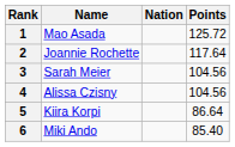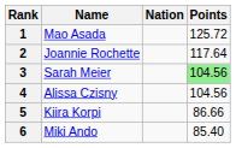3 | Points: no background -> lightgreen background
5 | Points: 86.64 -> 86.66
